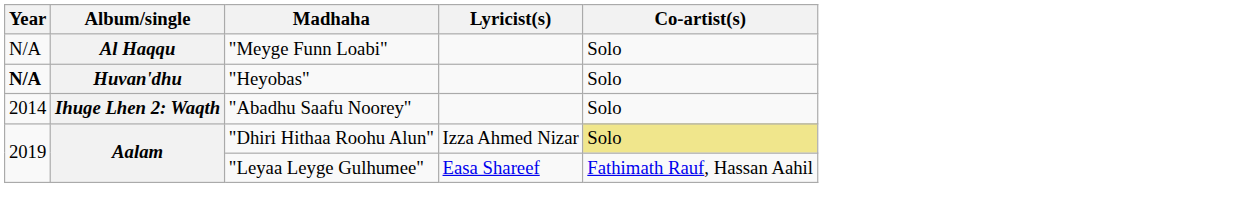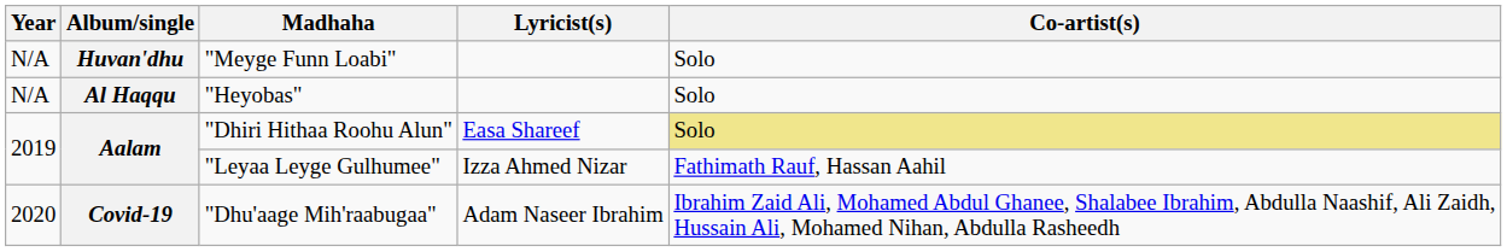"Meyge Funn Loabi" | Album/single: Al Haqqu -> Huvan'dhu
"Heyobas" | Year: bold -> normal
"Heyobas" | Album/single: Huvan'dhu -> Al Haqqu
- row: 2014 | Ihuge Lhen 2: Waqth | "Abadhu Saafu Noorey" | Solo
"Dhiri Hithaa Roohu Alun" | Lyricist(s): Izza Ahmed Nizar -> Easa Shareef
"Leyaa Leyge Gulhumee" | Lyricist(s): Easa Shareef -> Izza Ahmed Nizar
+ row: 2020 | Covid-19 | "Dhu'aage Mih'raabugaa" | Adam Naseer Ibrahim | Ibrahim Zaid Ali, Mohamed Abdul Ghanee, Shalabee Ibrahim, Abdulla Naashif, Ali Zaidh, Hussain Ali, Mohamed Nihan, Abdulla Rasheedh
